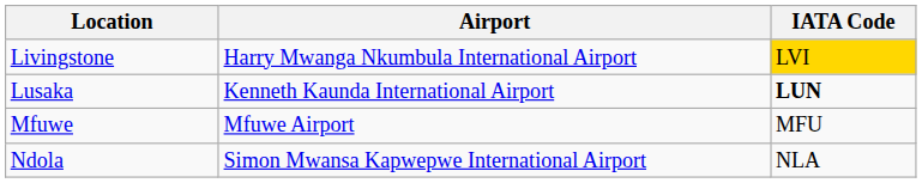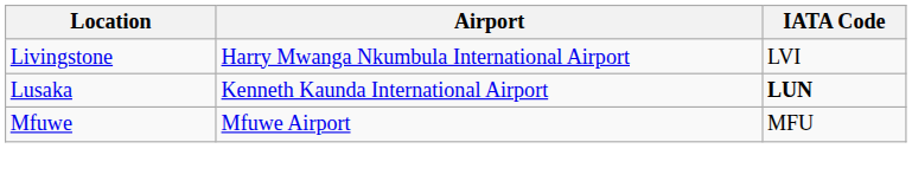Livingstone | IATA Code: gold background -> no background
- row: Ndola | Simon Mwansa Kapwepwe International Airport | NLA
